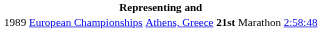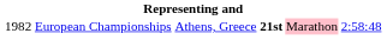European Championships | column 1: 1989 -> 1982
European Championships | column 5: no background -> pink background
